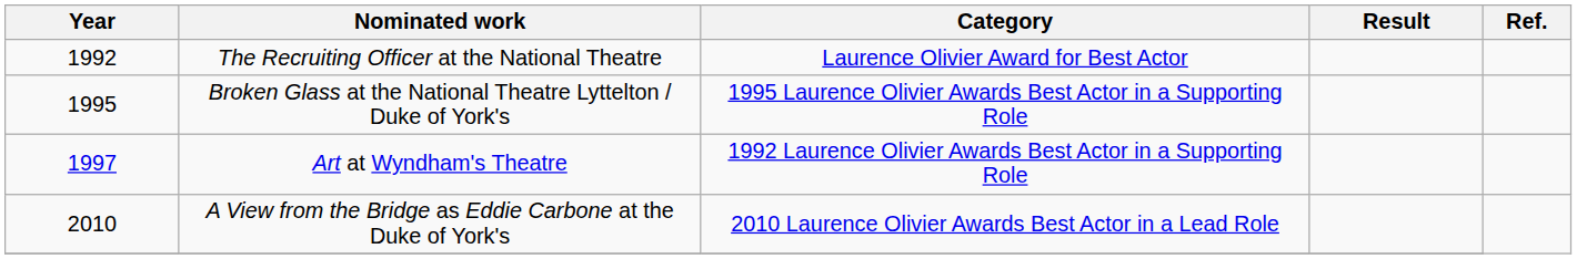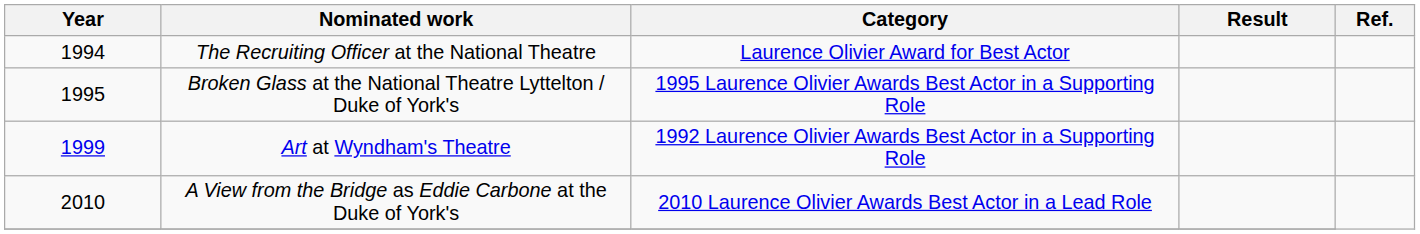The Recruiting Officer at the National Theatre | Year: 1992 -> 1994
Art at Wyndham's Theatre | Year: 1997 -> 1999
